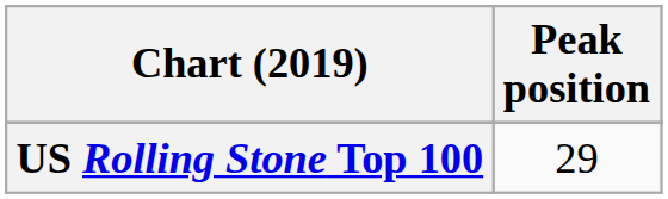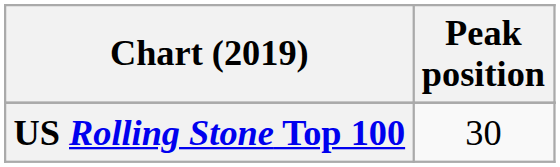US Rolling Stone Top 100 | Peak position: 29 -> 30
